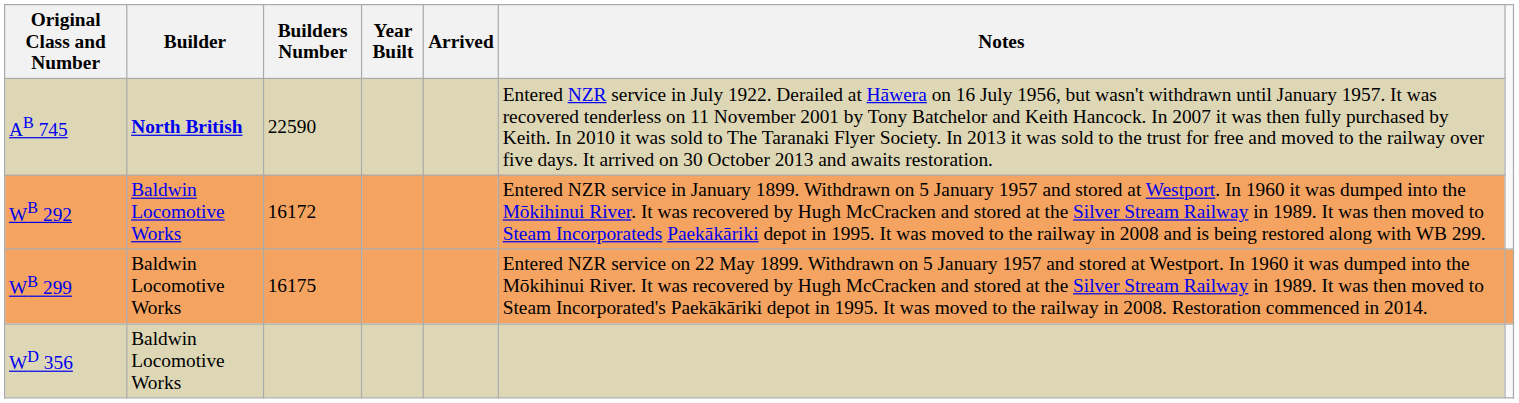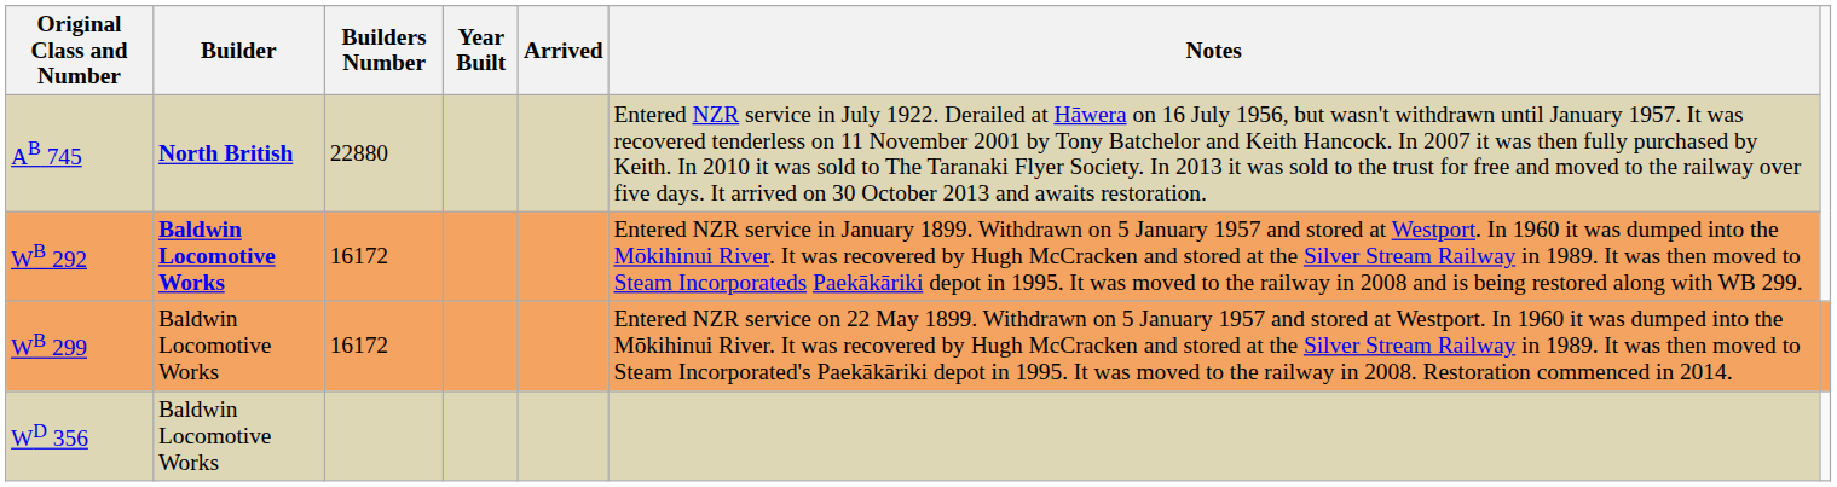AB 745 | Builders Number: 22590 -> 22880
WB 292 | Builder: normal -> bold
WB 299 | Builders Number: 16175 -> 16172
